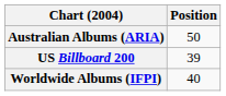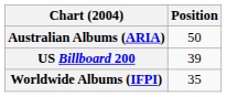Worldwide Albums (IFPI) | Position: 40 -> 35
